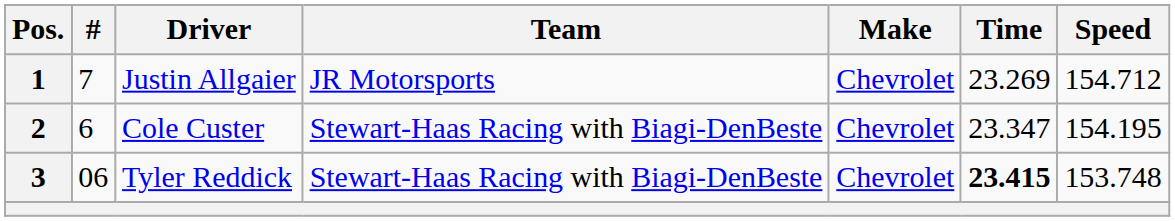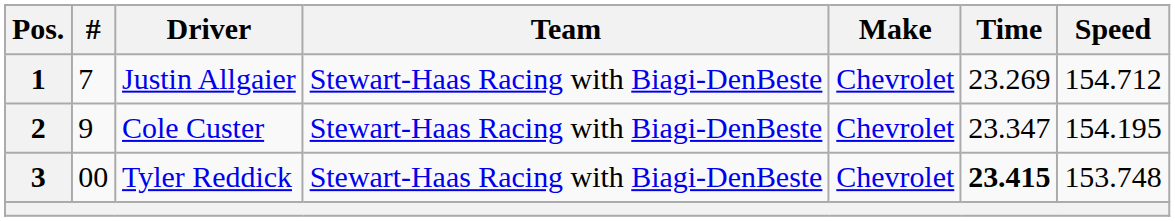1 | Team: JR Motorsports -> Stewart-Haas Racing with Biagi-DenBeste
2 | #: 6 -> 9
3 | #: 06 -> 00
